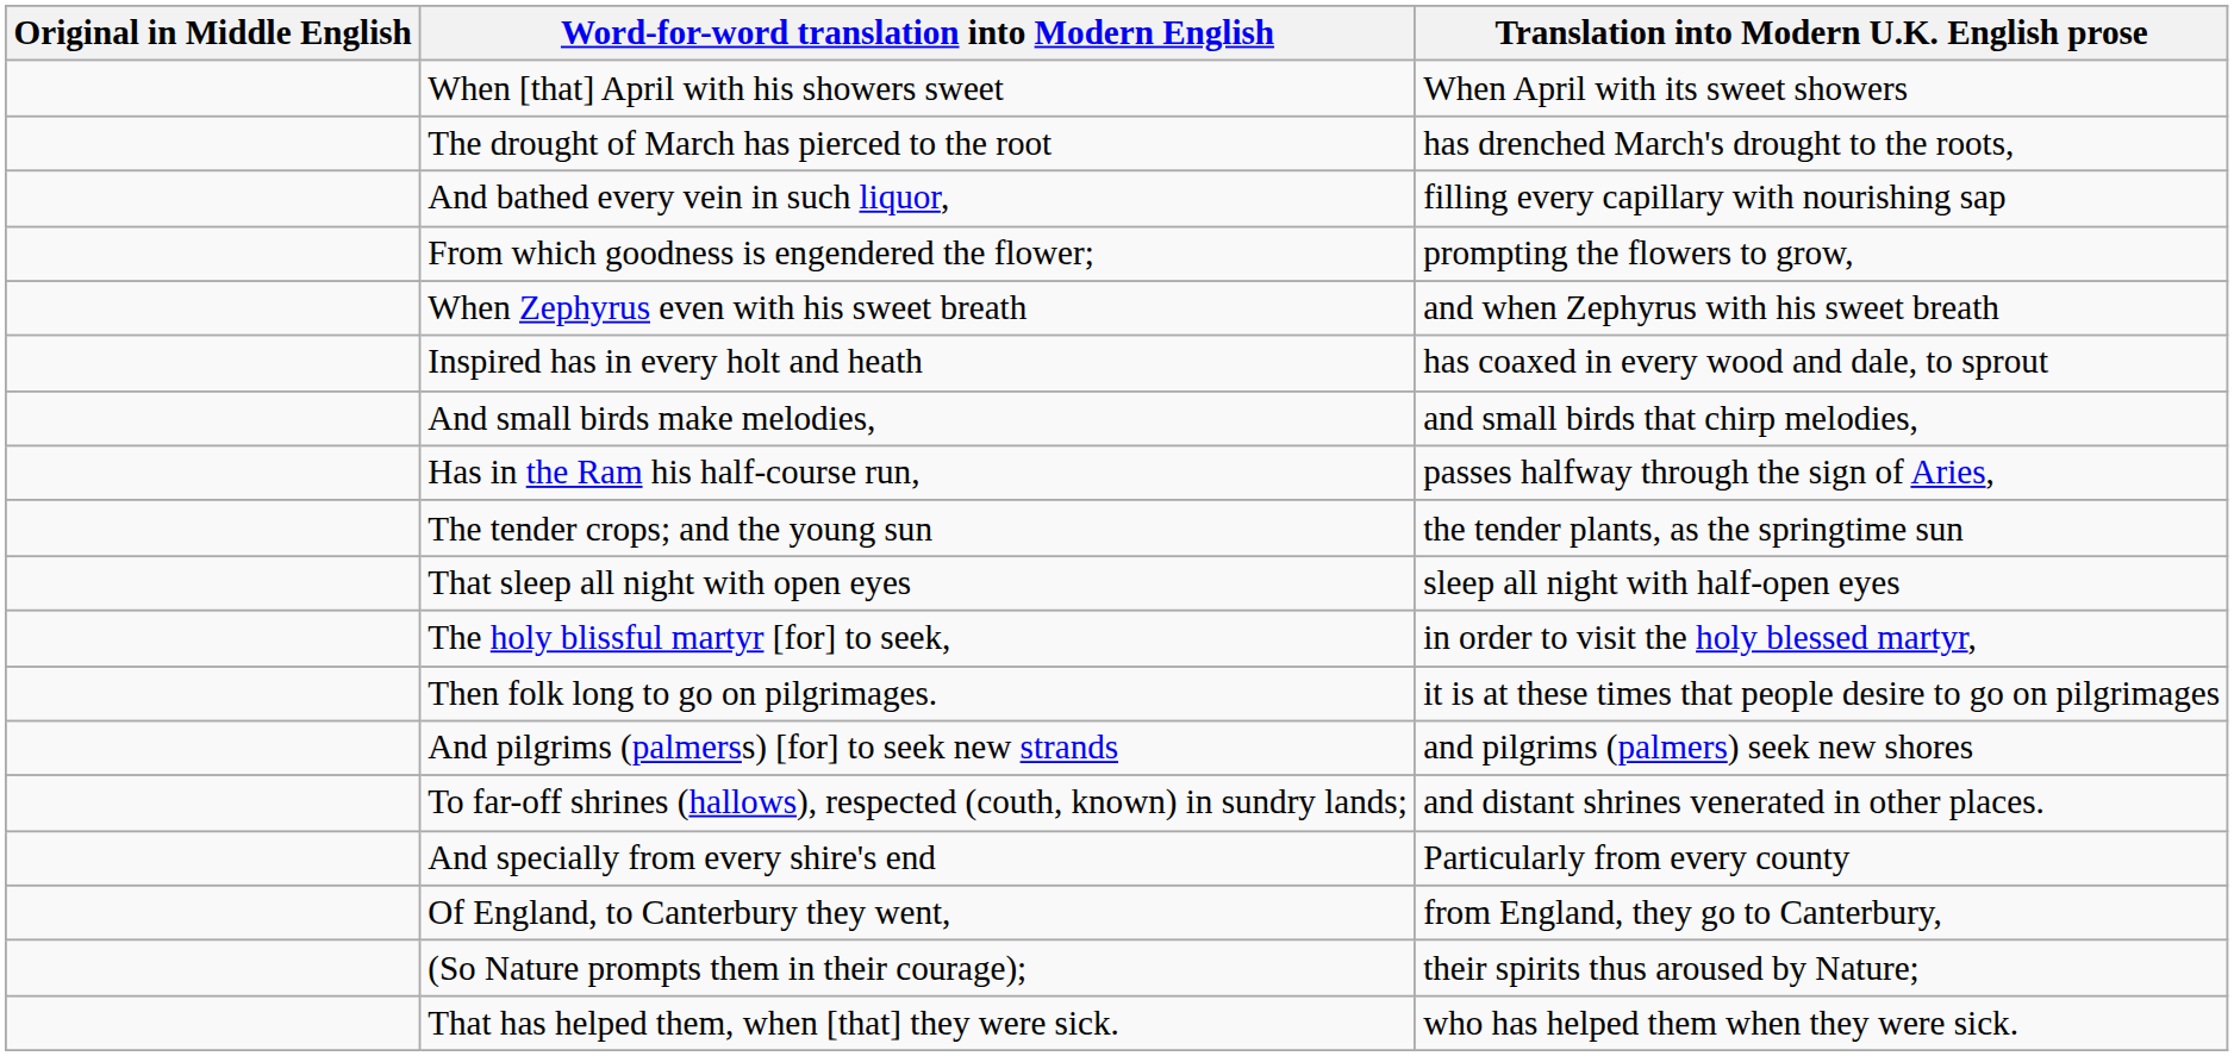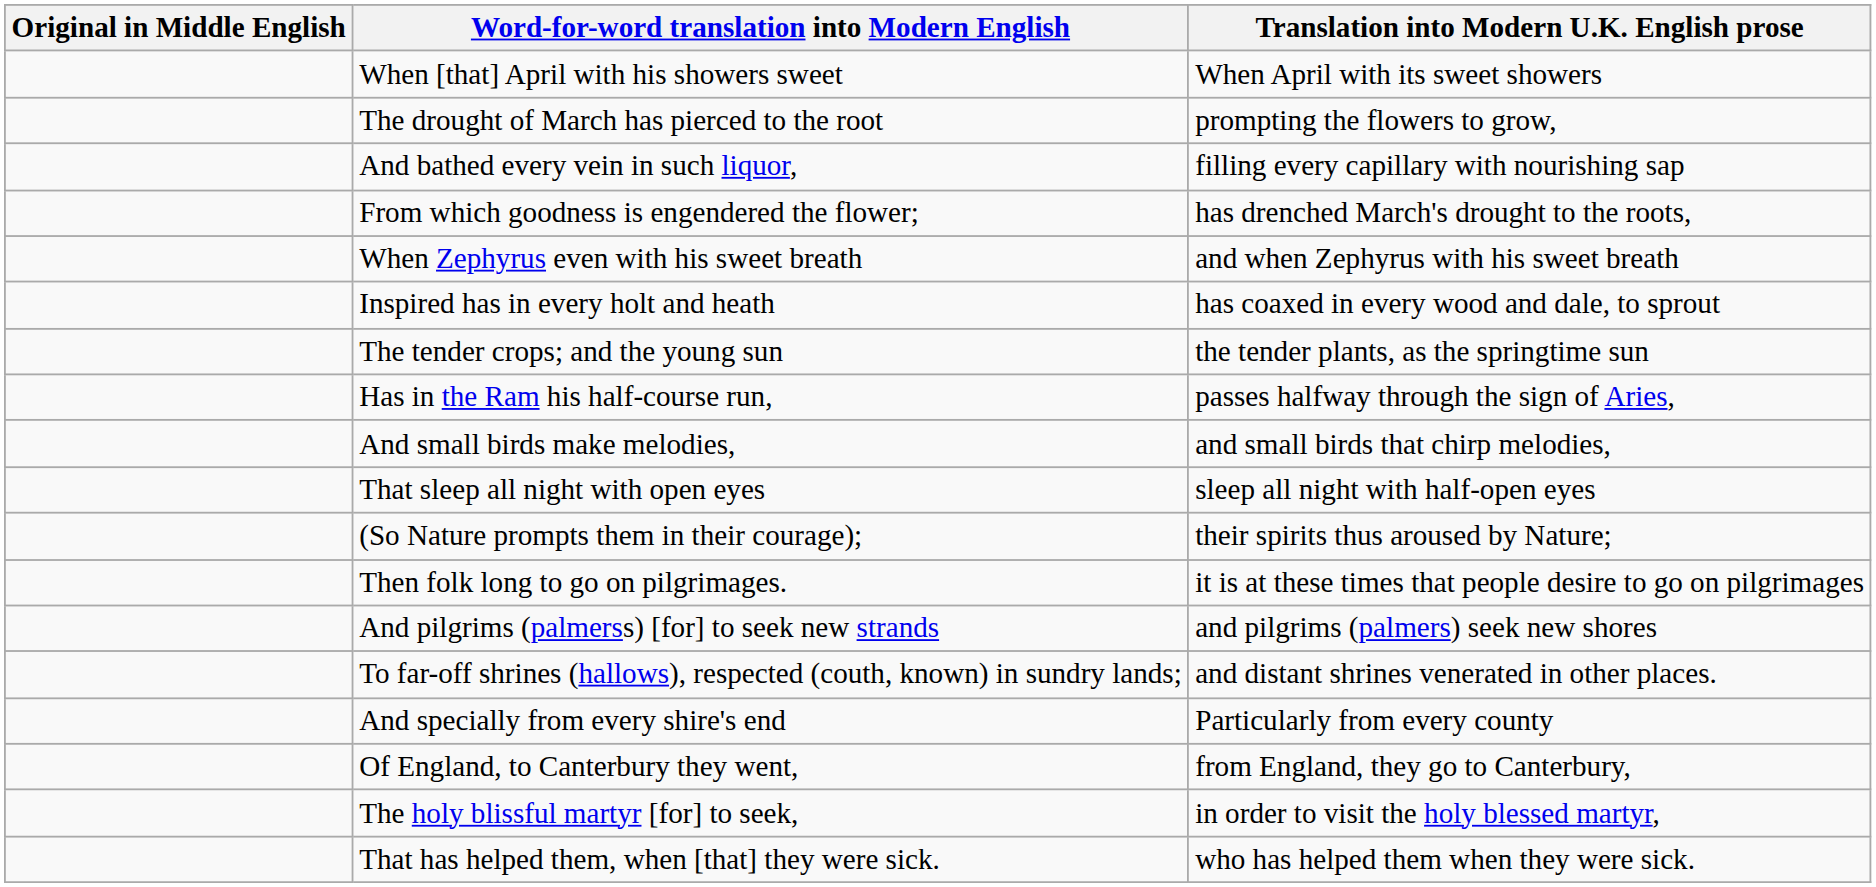The drought of March has pierced to the root | Translation into Modern U.K. English prose: has drenched March's drought to the roots, -> prompting the flowers to grow,
From which goodness is engendered the flower; | Translation into Modern U.K. English prose: prompting the flowers to grow, -> has drenched March's drought to the roots,
rows swapped: The tender crops; and the young sun <-> And small birds make melodies,
rows swapped: (So Nature prompts them in their courage); <-> The holy blissful martyr [for] to seek,
